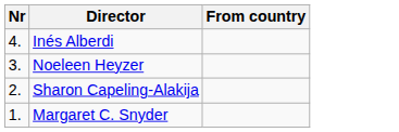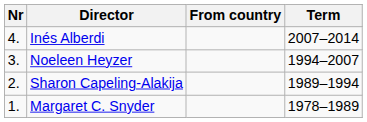+ column: Term | 2007–2014 | 1994–2007 | 1989–1994 | 1978–1989
